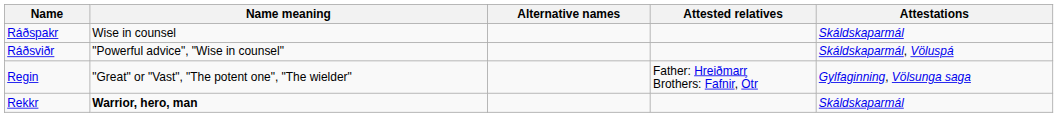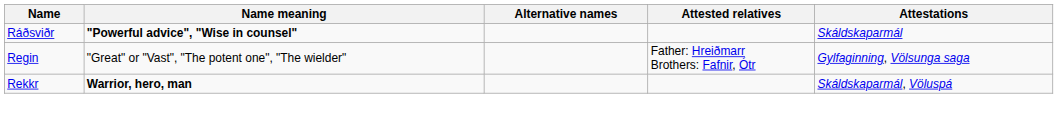- row: Ráðspakr | Wise in counsel | Skáldskaparmál
Ráðsviðr | Name meaning: normal -> bold
Ráðsviðr | Attestations: Skáldskaparmál, Völuspá -> Skáldskaparmál
Rekkr | Attestations: Skáldskaparmál -> Skáldskaparmál, Völuspá
